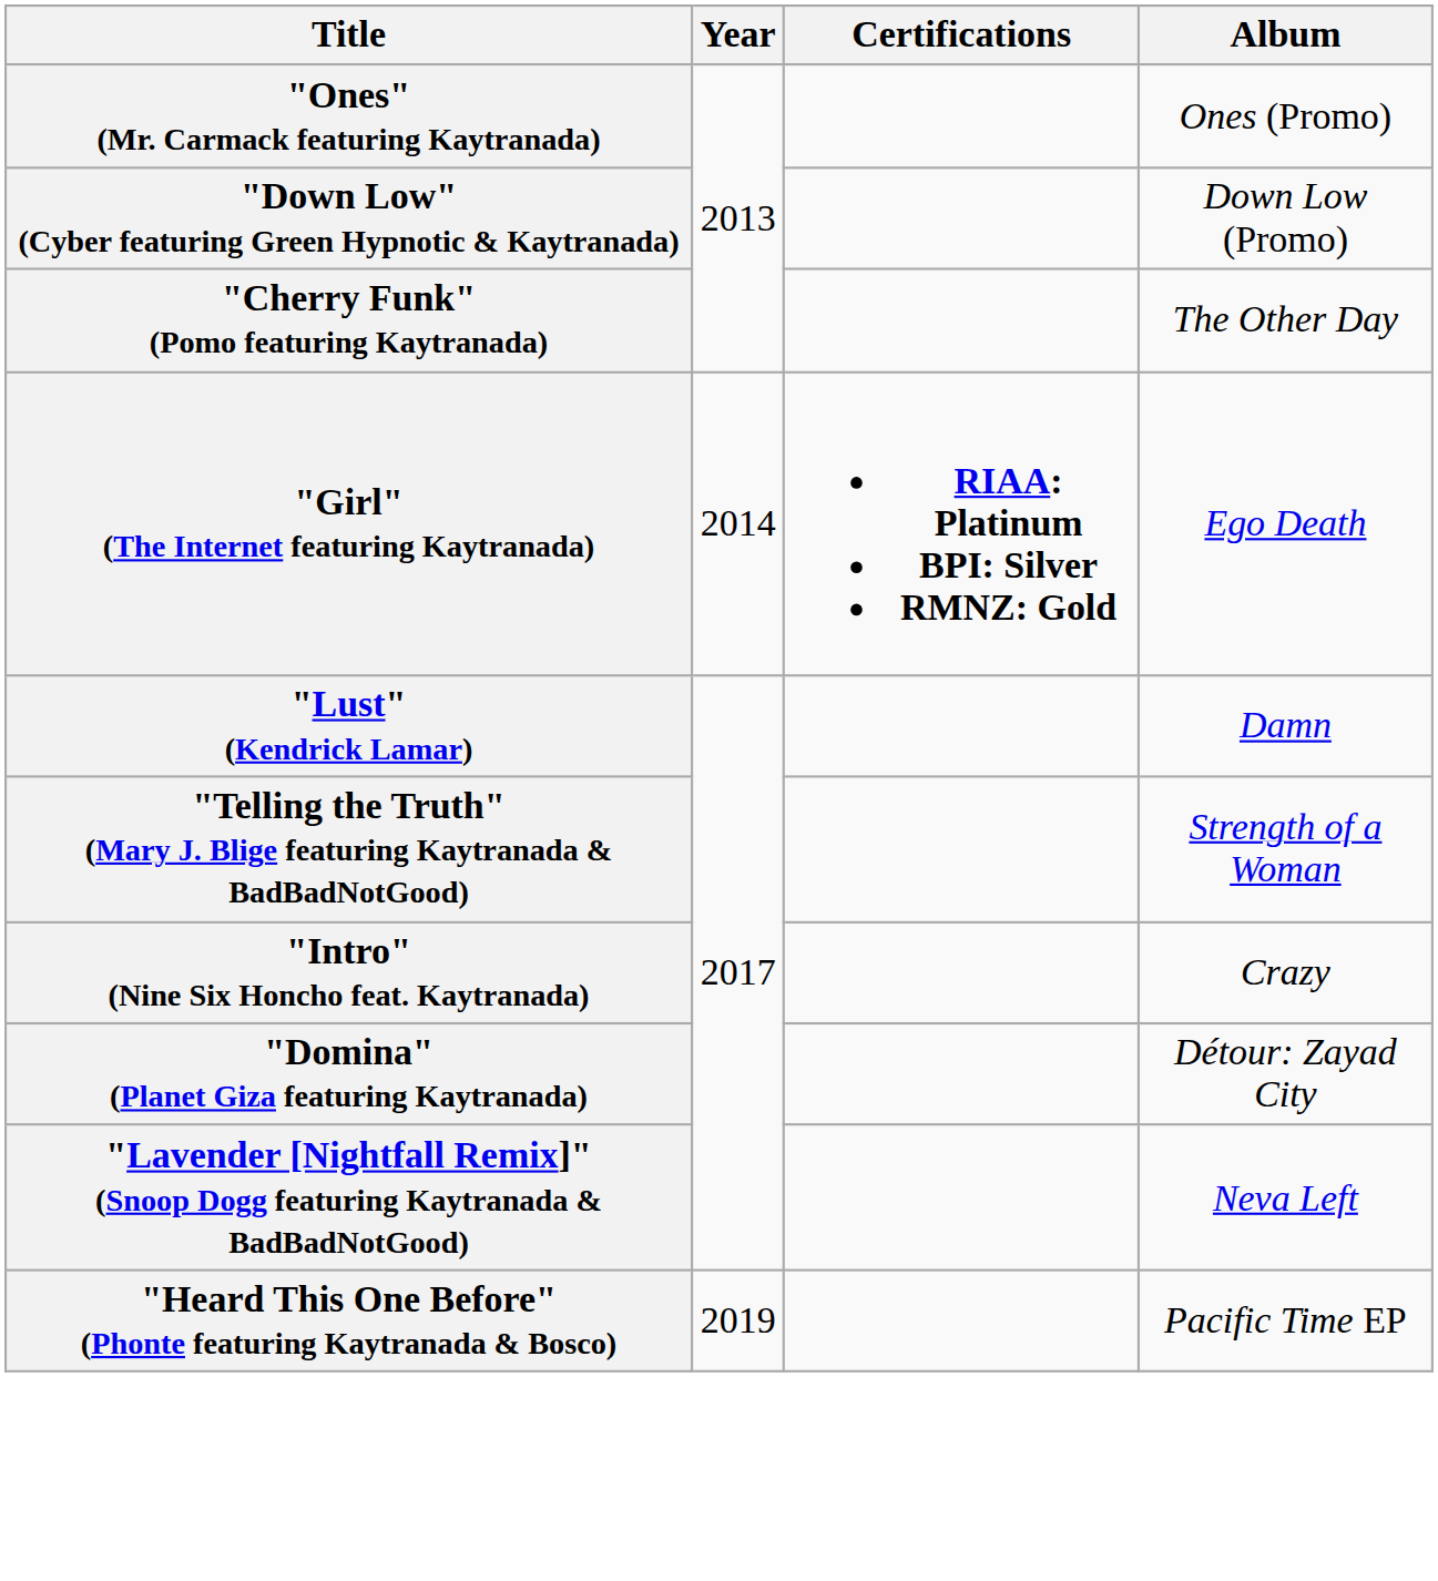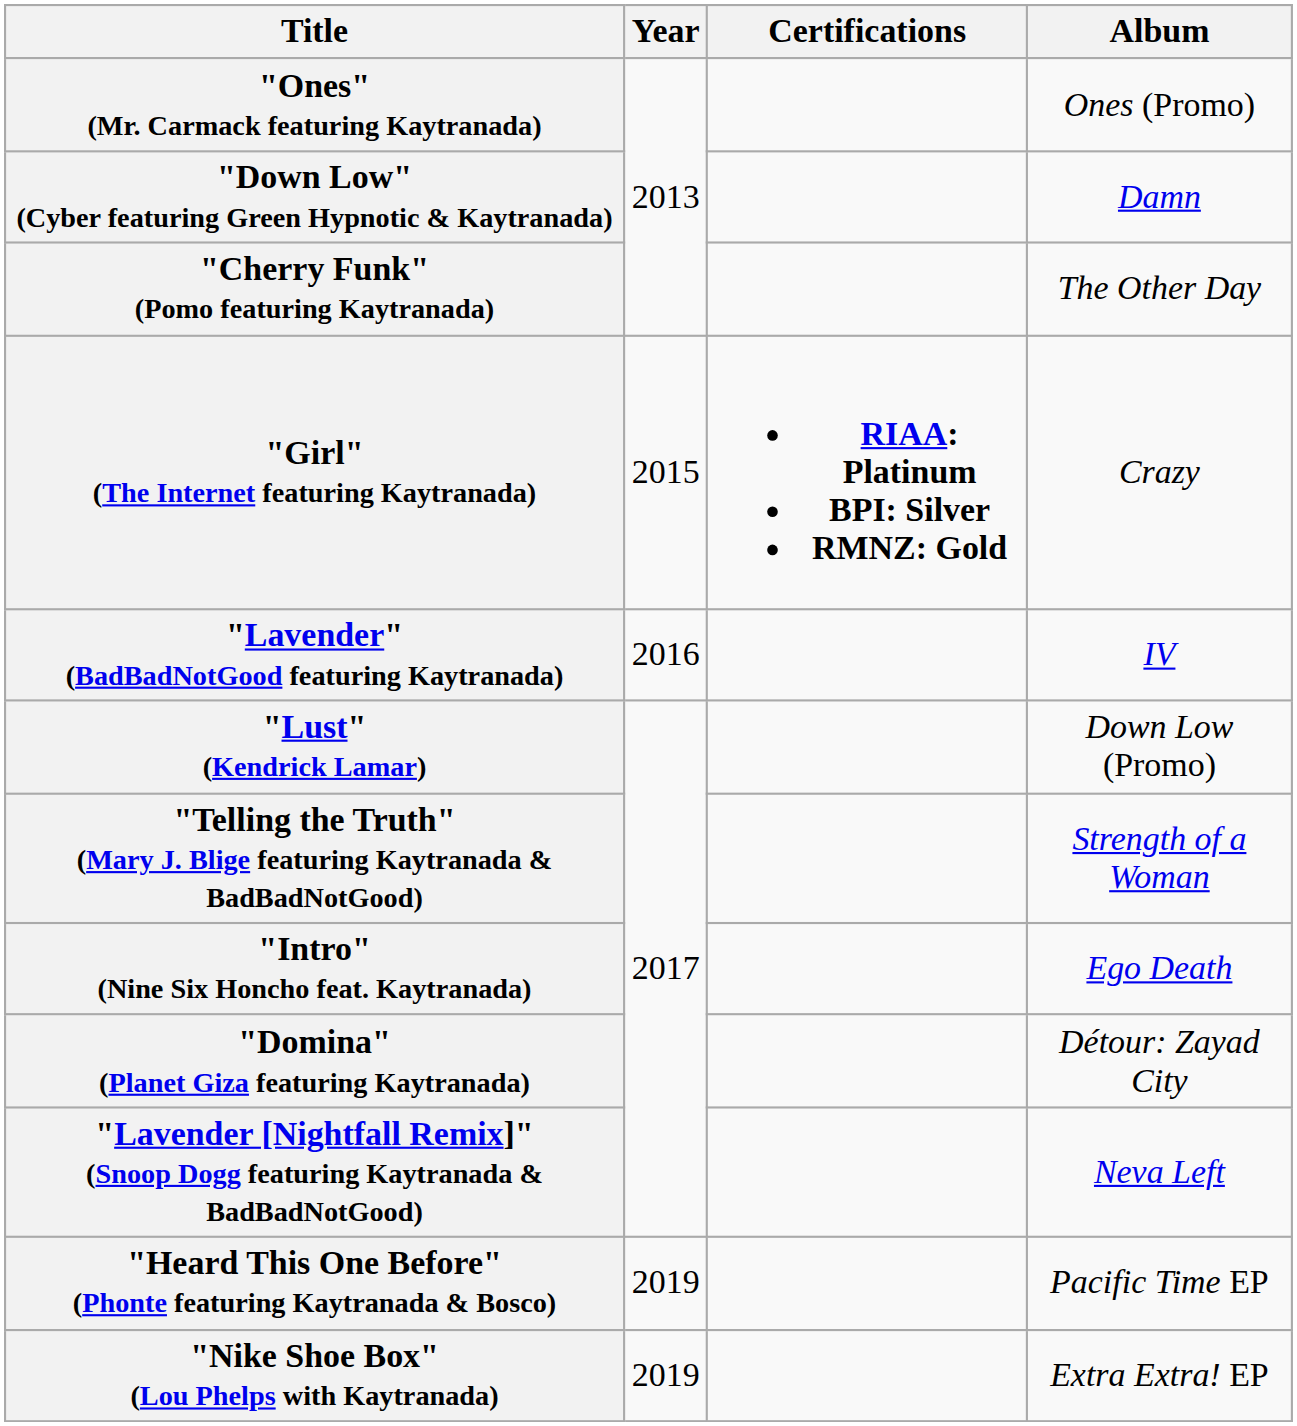"Down Low" (Cyber featuring Green Hypnotic & Kaytranada) | Album: Down Low (Promo) -> Damn
"Girl" (The Internet featuring Kaytranada) | Year: 2014 -> 2015
"Girl" (The Internet featuring Kaytranada) | Album: Ego Death -> Crazy
+ row: "Lavender" (BadBadNotGood featuring Kaytranada) | 2016 | IV
"Lust" (Kendrick Lamar) | Album: Damn -> Down Low (Promo)
"Intro" (Nine Six Honcho feat. Kaytranada) | Album: Crazy -> Ego Death
+ row: "Nike Shoe Box" (Lou Phelps with Kaytranada) | 2019 | Extra Extra! EP
